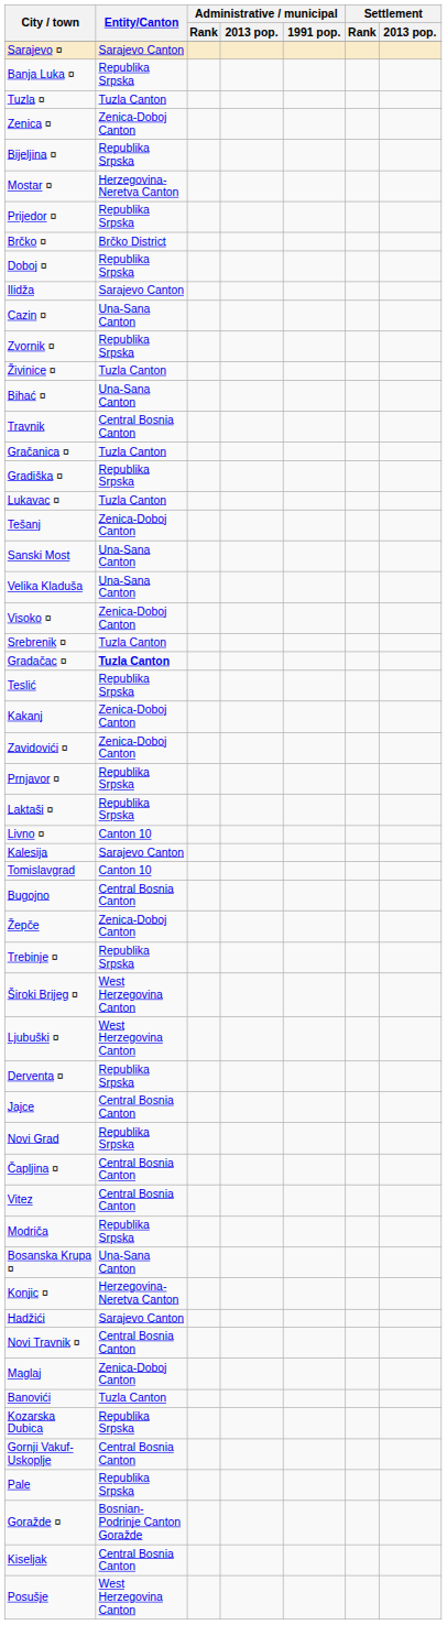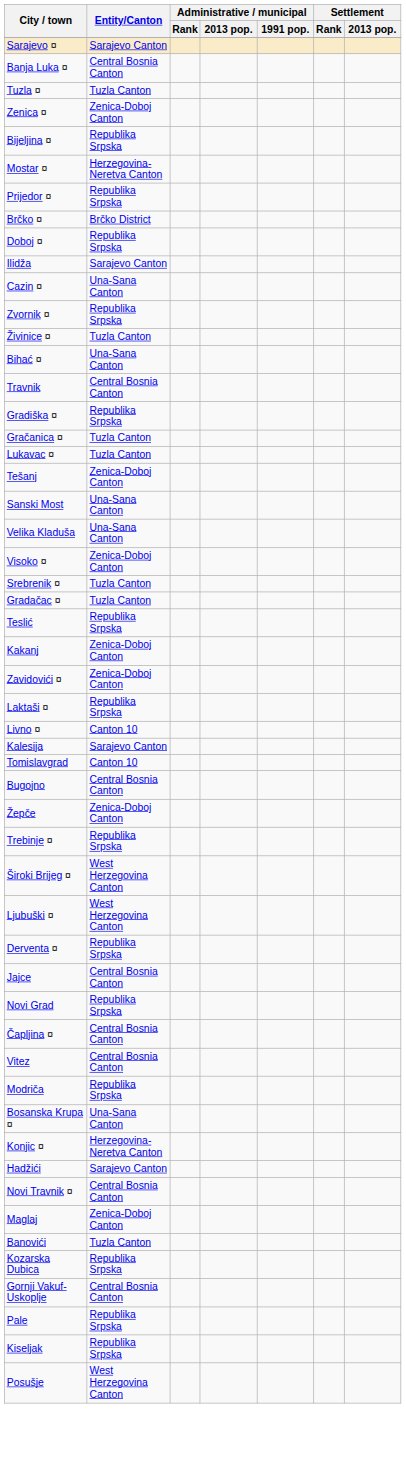Banja Luka ¤ | Entity/Canton: Republika Srpska -> Central Bosnia Canton
rows swapped: Gradiška ¤ <-> Gračanica ¤
Gradačac ¤ | Entity/Canton: bold -> normal
- row: Prnjavor ¤ | Republika Srpska
- row: Goražde ¤ | Bosnian-Podrinje Canton Goražde
Kiseljak | Entity/Canton: Central Bosnia Canton -> Republika Srpska
